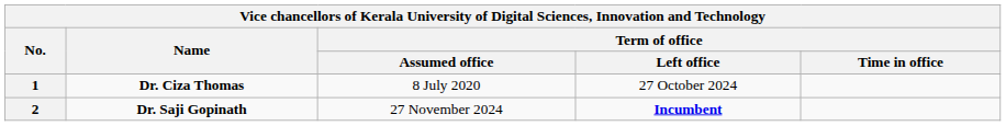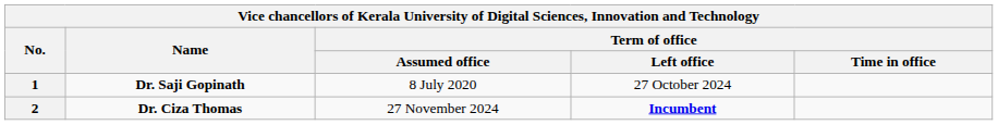1 | Name: Dr. Ciza Thomas -> Dr. Saji Gopinath
2 | Name: Dr. Saji Gopinath -> Dr. Ciza Thomas
